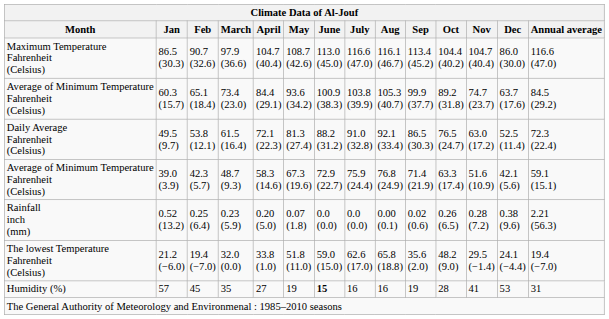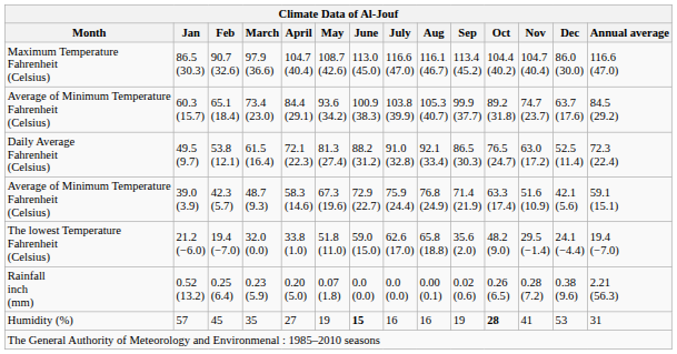rows swapped: 21.2 (−6.0) <-> 0.52 (13.2)
57 | Oct: normal -> bold
